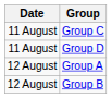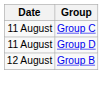- row: 12 August | Group A
